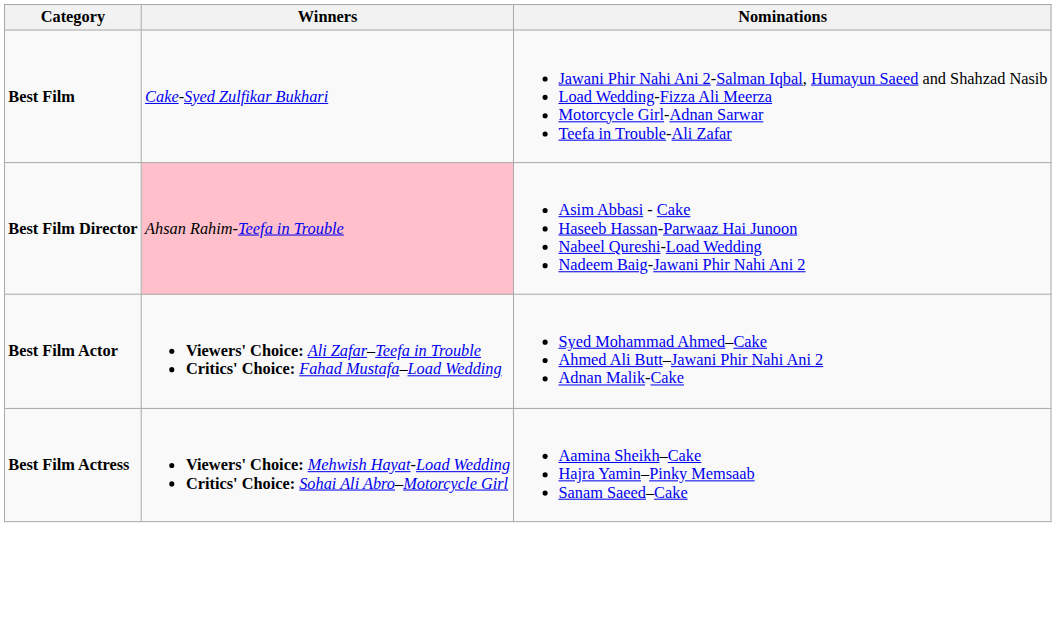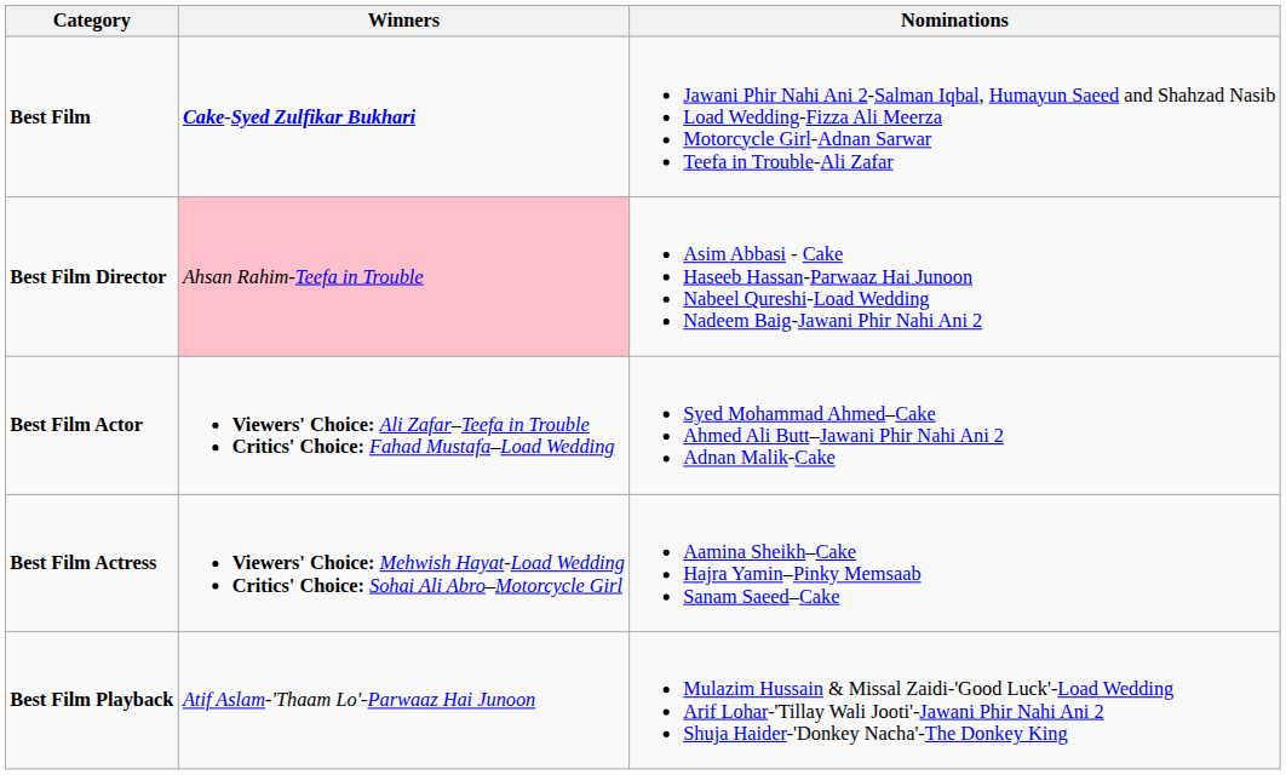Best Film | Winners: normal -> bold
+ row: Best Film Playback | Atif Aslam-'Thaam Lo'-Parwaaz Hai Junoon | Mulazim Hussain & Missal Zaidi-'Good Luck'-Load Wedding Arif Lohar-'Tillay Wali Jooti'-Jawani Phir Nahi Ani 2 Shuja Haider-'Donkey Nacha'-The Donkey King
